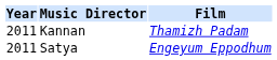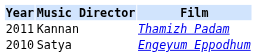Satya | Year: 2011 -> 2010
